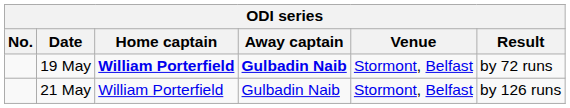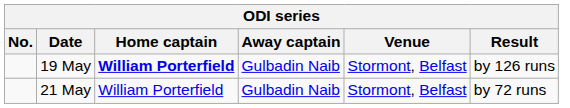19 May | Away captain: bold -> normal
19 May | Result: by 72 runs -> by 126 runs
21 May | Result: by 126 runs -> by 72 runs
